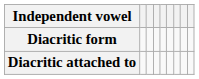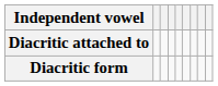rows swapped: Diacritic form <-> Diacritic attached to
